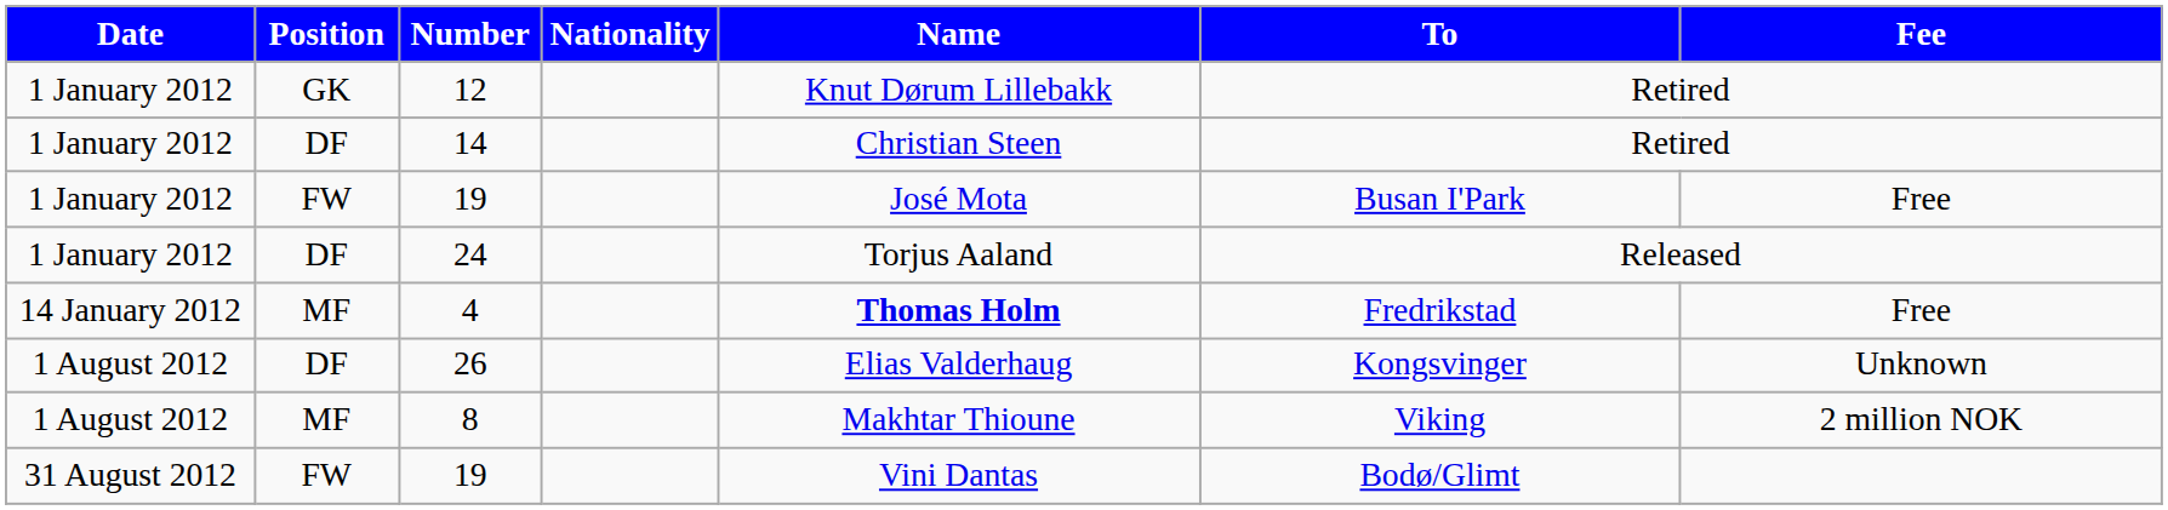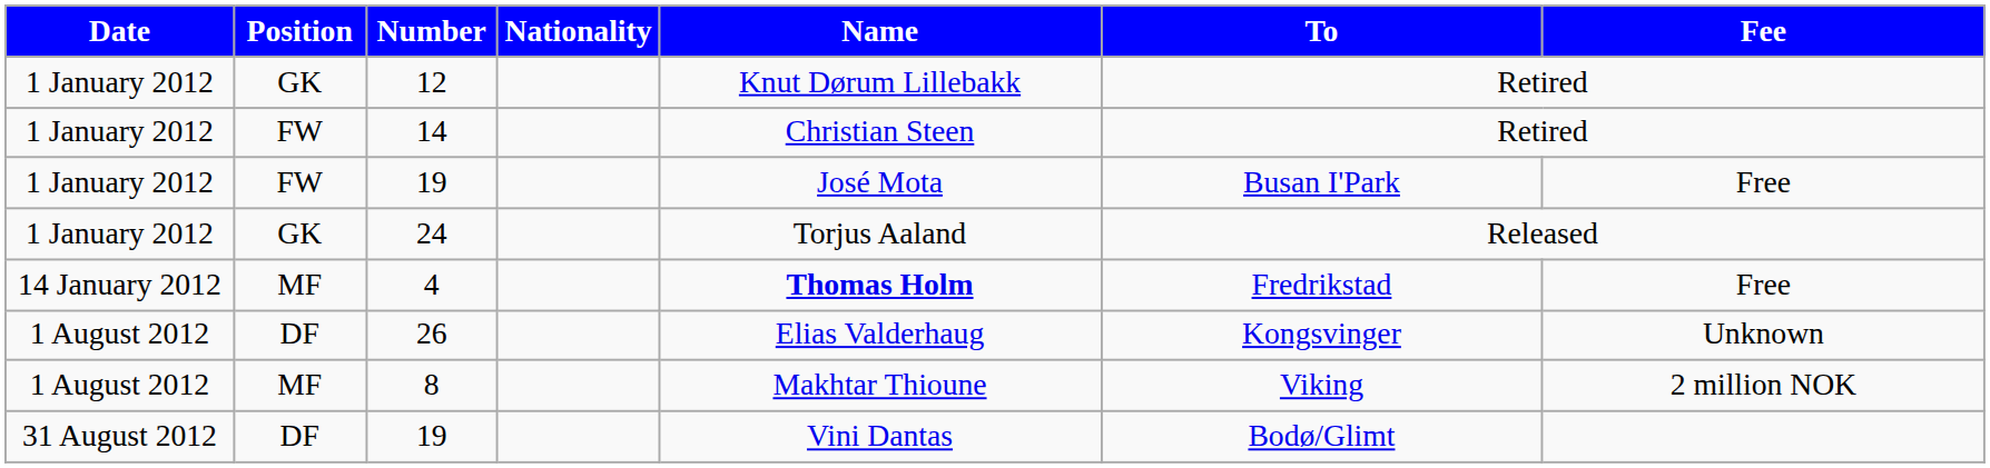14 | Position: DF -> FW
24 | Position: DF -> GK
31 August 2012 / 19 | Position: FW -> DF
